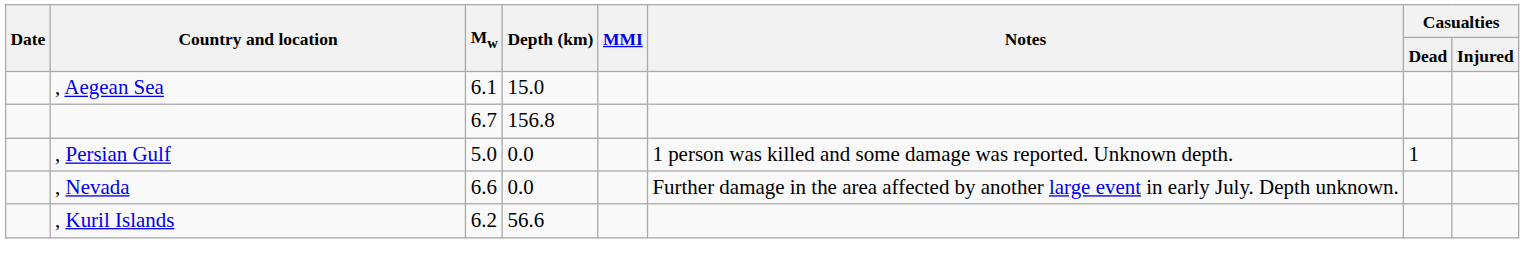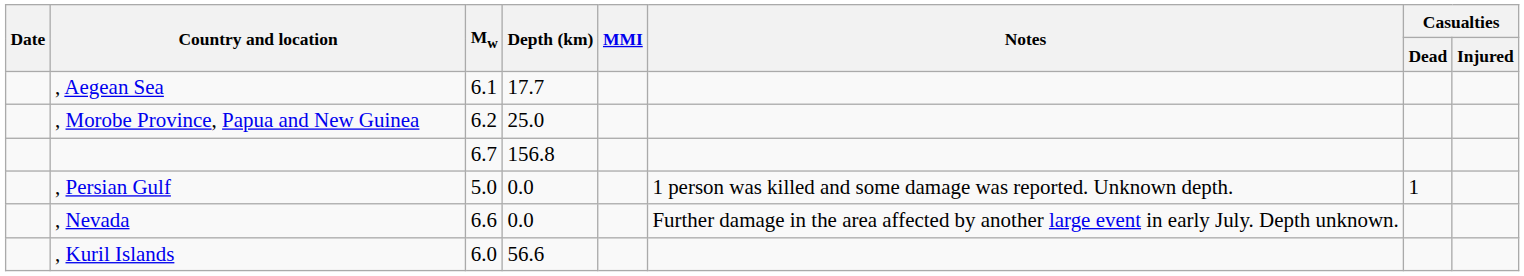, Aegean Sea | Depth (km): 15.0 -> 17.7
+ row: , Morobe Province, Papua and New Guinea | 6.2 | 25.0
, Kuril Islands | Mw: 6.2 -> 6.0
